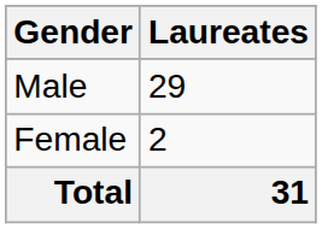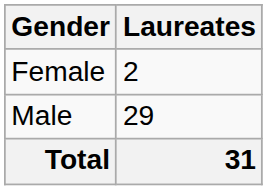rows swapped: Male <-> Female
